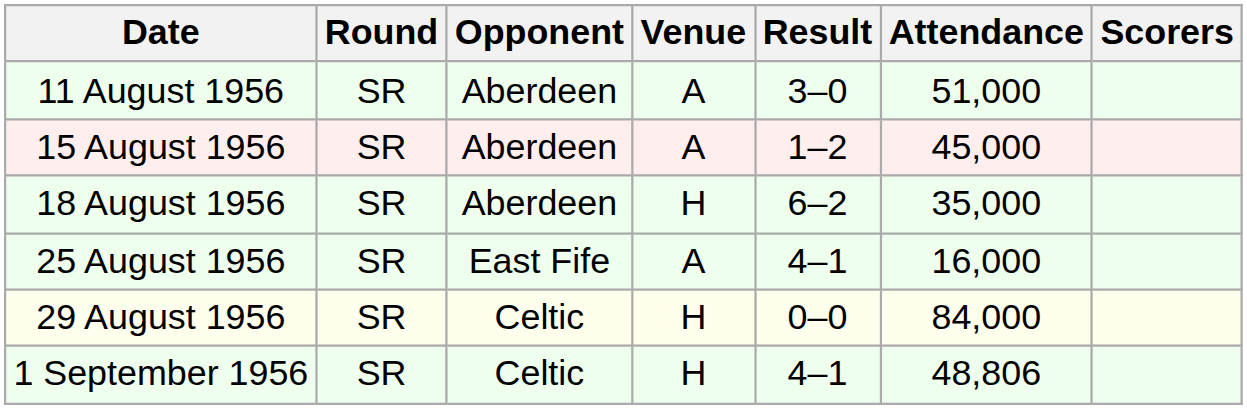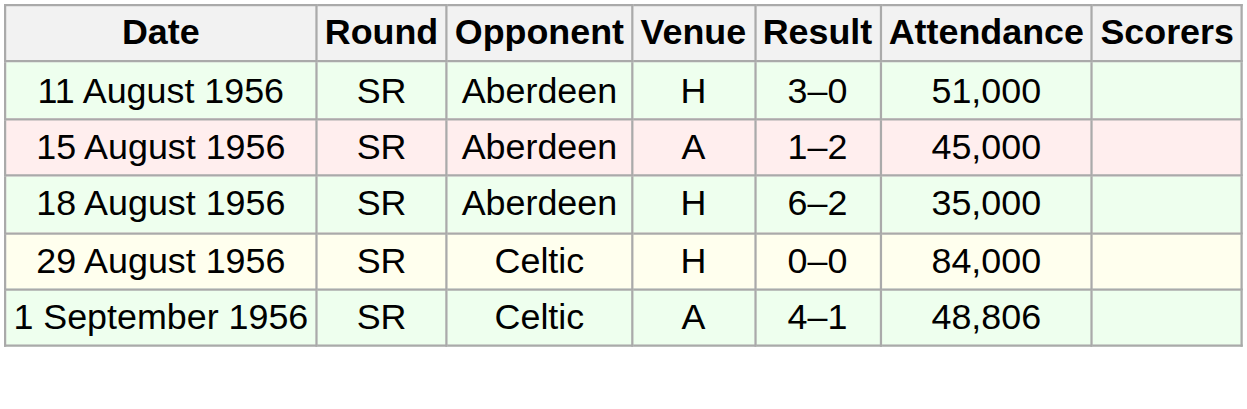11 August 1956 | Venue: A -> H
- row: 25 August 1956 | SR | East Fife | A | 4–1 | 16,000
1 September 1956 | Venue: H -> A
